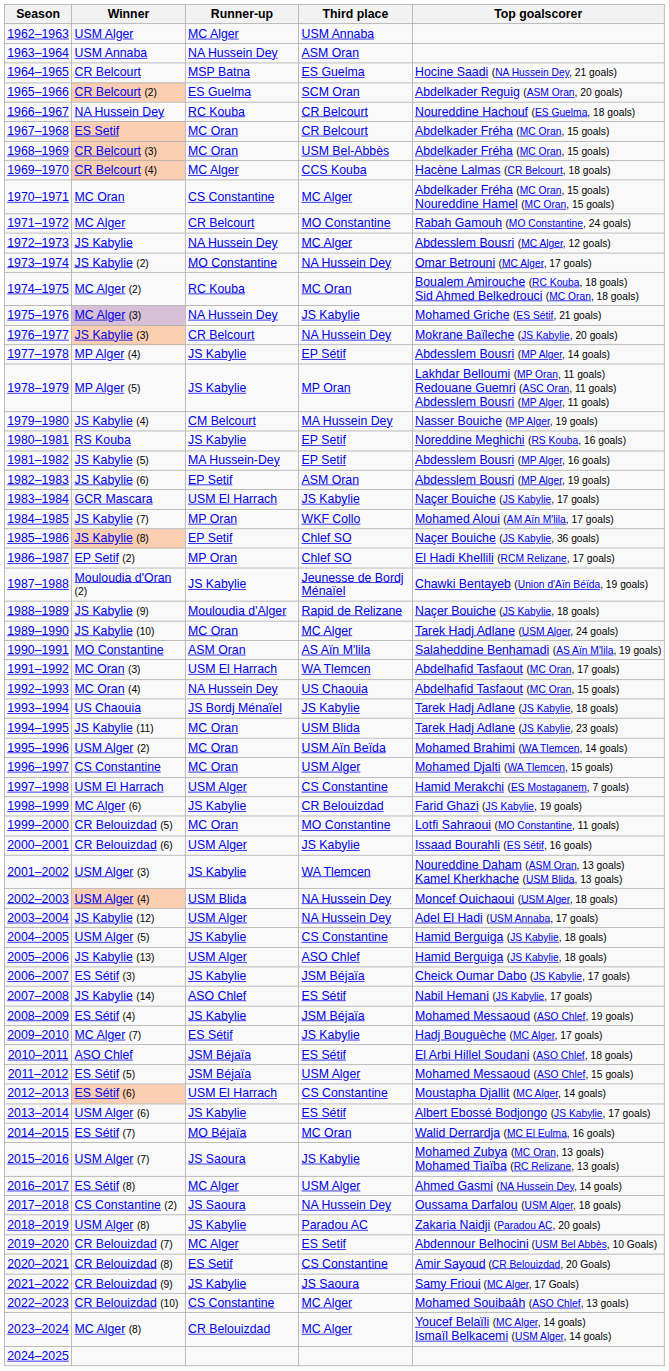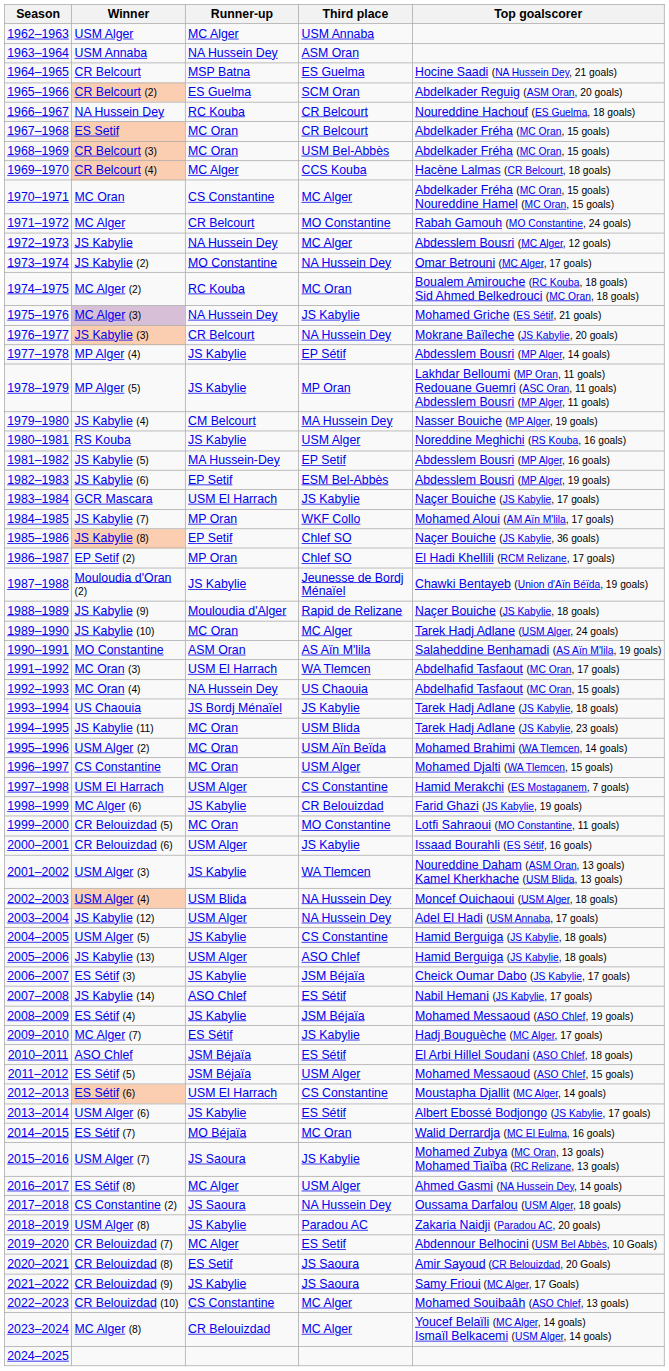RS Kouba | Third place: EP Setif -> USM Alger
JS Kabylie (6) | Third place: ASM Oran -> ESM Bel-Abbès
CR Belouizdad (8) | Third place: CS Constantine -> JS Saoura
